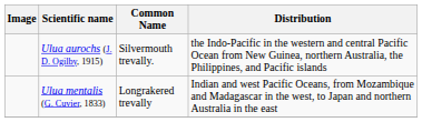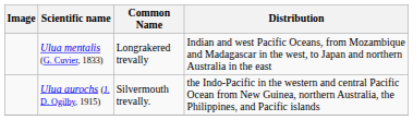rows swapped: Ulua aurochs (J. D. Ogilby, 1915) <-> Ulua mentalis (G. Cuvier, 1833)
